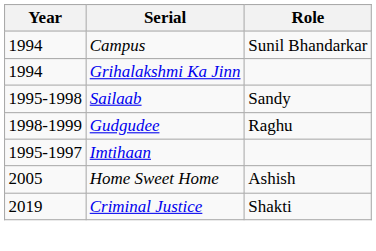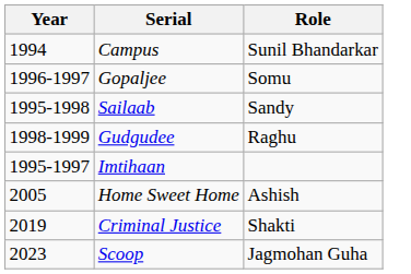- row: 1994 | Grihalakshmi Ka Jinn
+ row: 1996-1997 | Gopaljee | Somu
+ row: 2023 | Scoop | Jagmohan Guha
